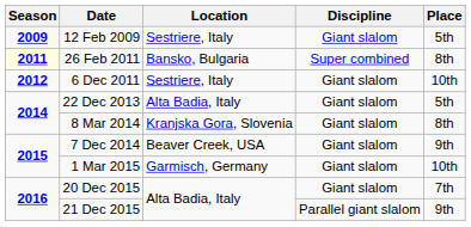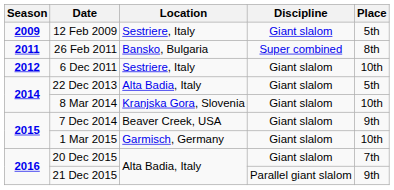26 Feb 2011 | Season: lightyellow background -> no background
8 Mar 2014 | Place: 8th -> 10th
